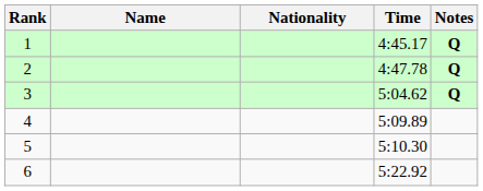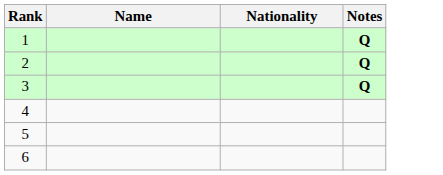- column: Time | 4:45.17 | 4:47.78 | 5:04.62 | 5:09.89 | 5:10.30 | 5:22.92
